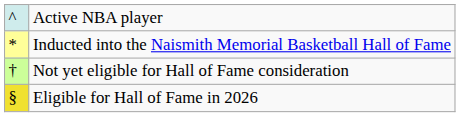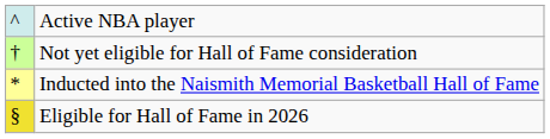rows swapped: Inducted into the Naismith Memorial Basketball Hall of Fame <-> Not yet eligible for Hall of Fame consideration
